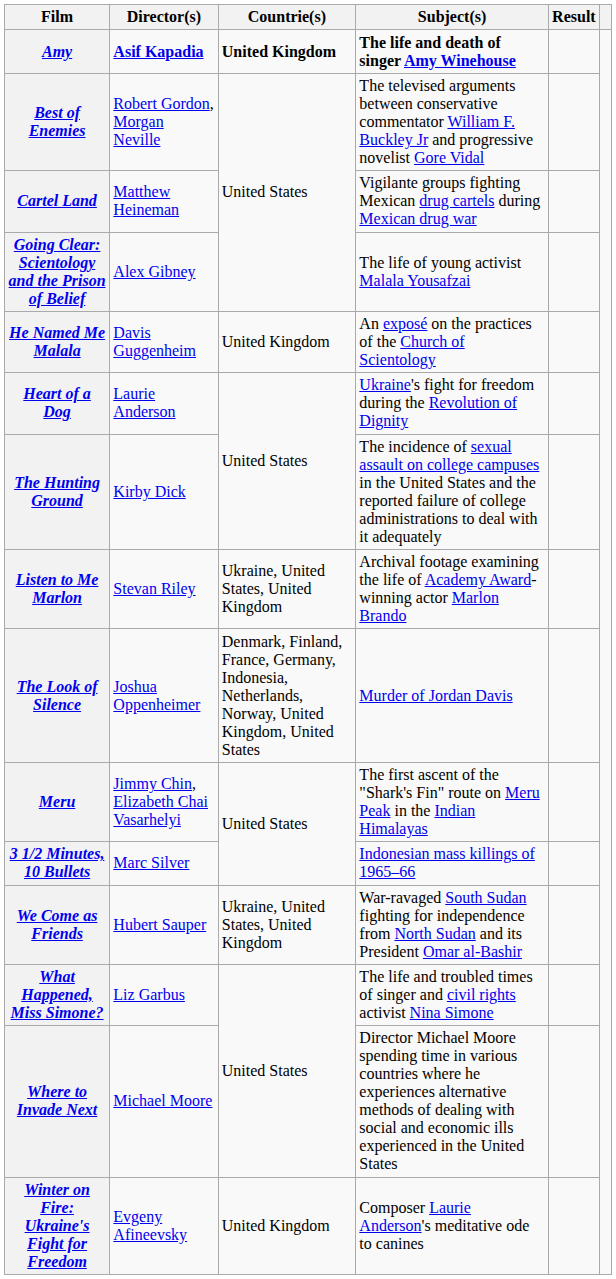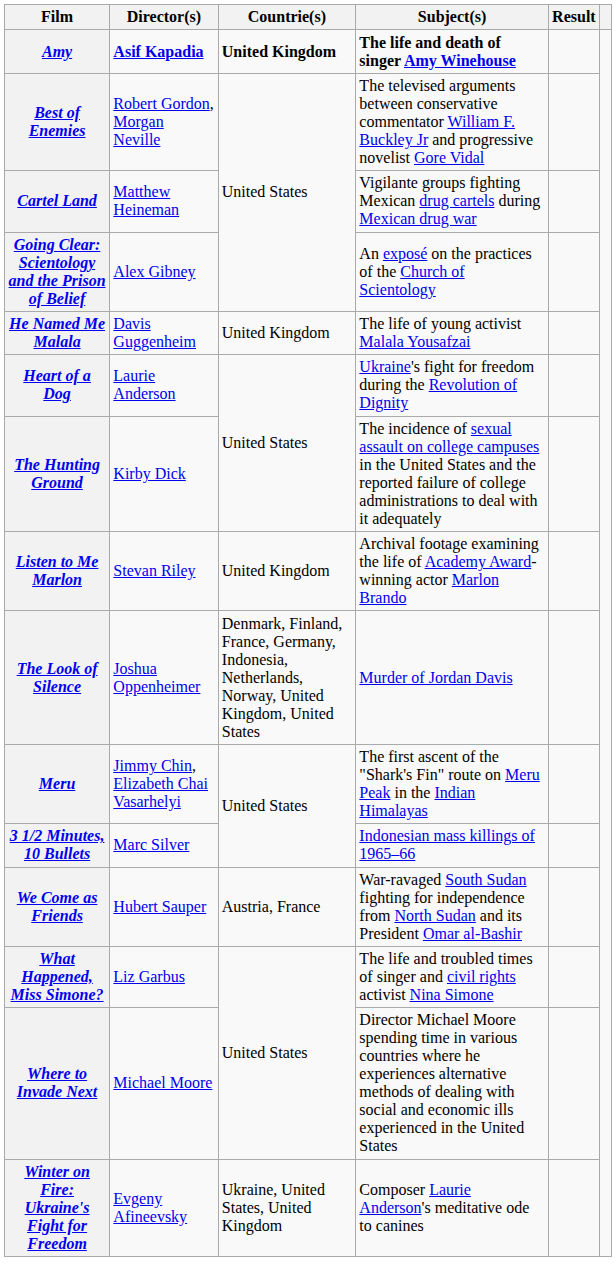Going Clear: Scientology and the Prison of Belief | Subject(s): The life of young activist Malala Yousafzai -> An exposé on the practices of the Church of Scientology
He Named Me Malala | Subject(s): An exposé on the practices of the Church of Scientology -> The life of young activist Malala Yousafzai
Listen to Me Marlon | Countrie(s): Ukraine, United States, United Kingdom -> United Kingdom
We Come as Friends | Countrie(s): Ukraine, United States, United Kingdom -> Austria, France
Winter on Fire: Ukraine's Fight for Freedom | Countrie(s): United Kingdom -> Ukraine, United States, United Kingdom
